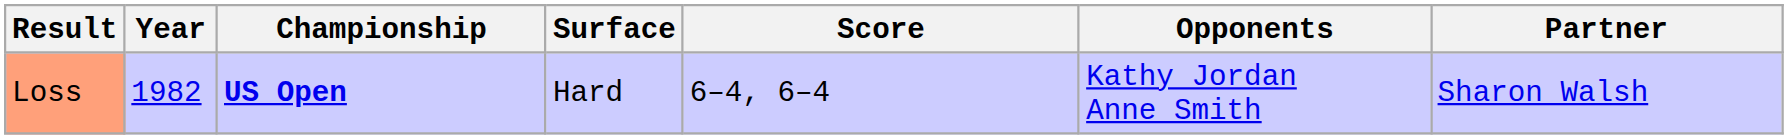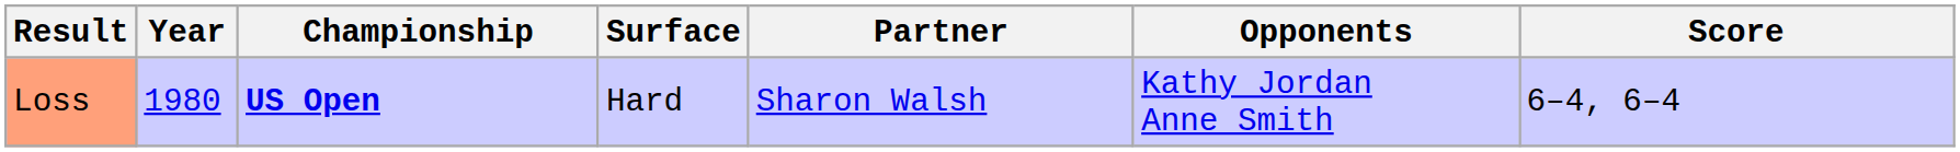columns swapped: Partner <-> Score
Loss | Year: 1982 -> 1980
